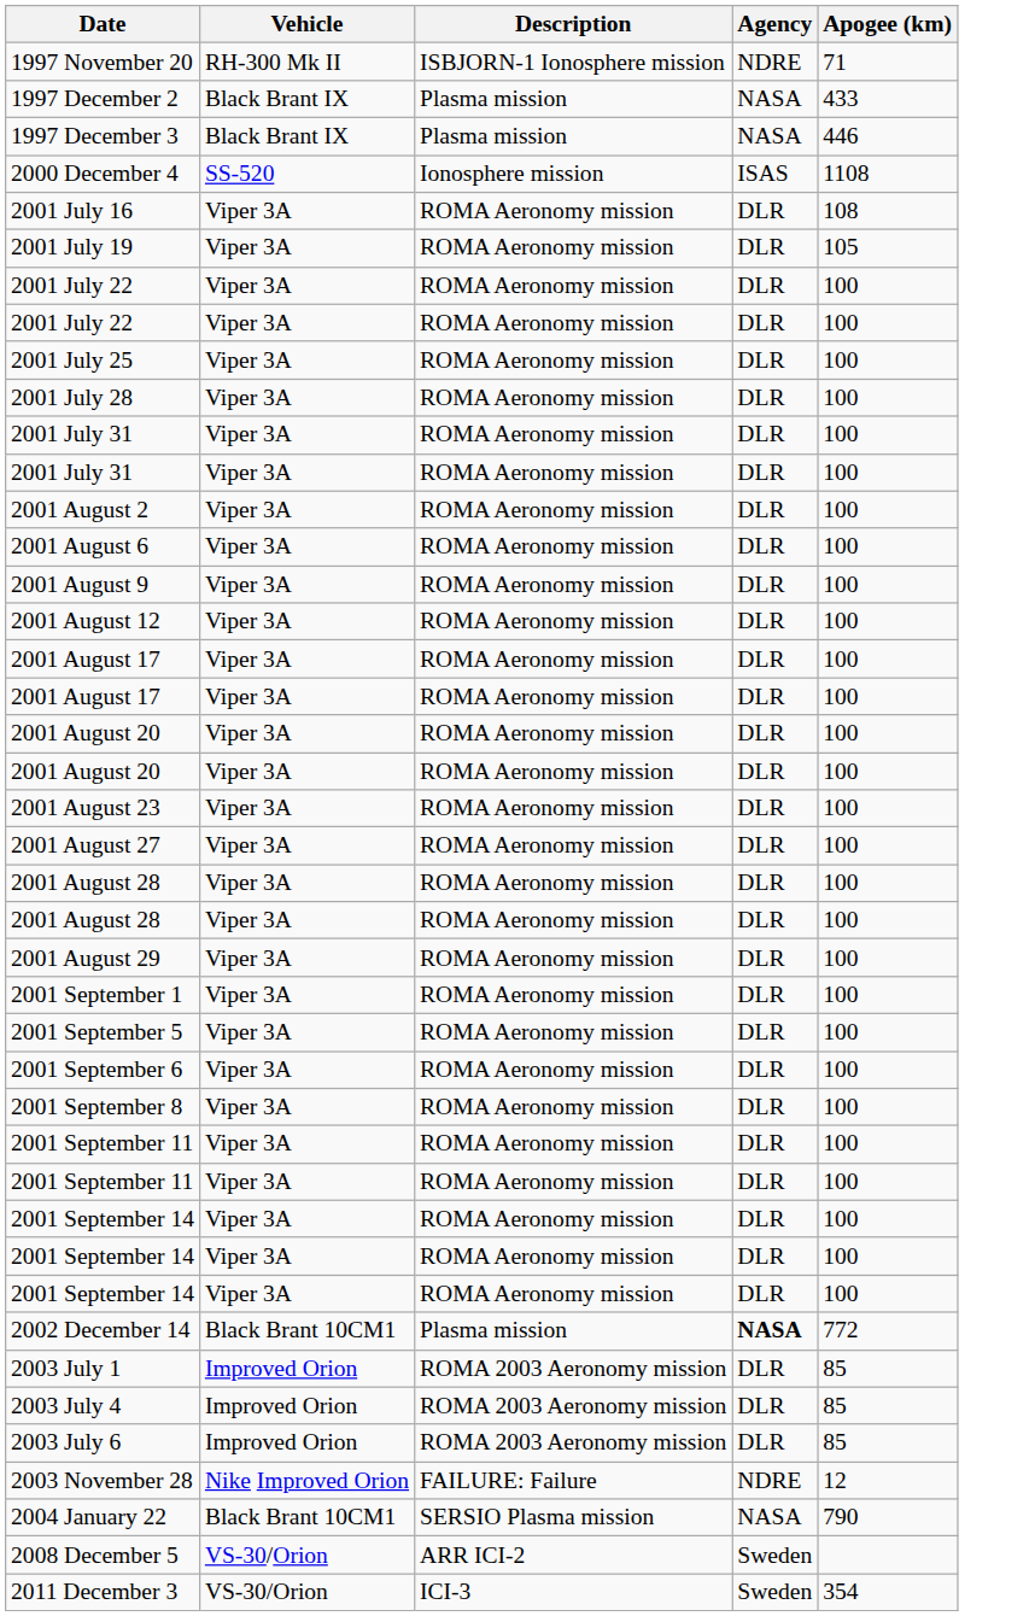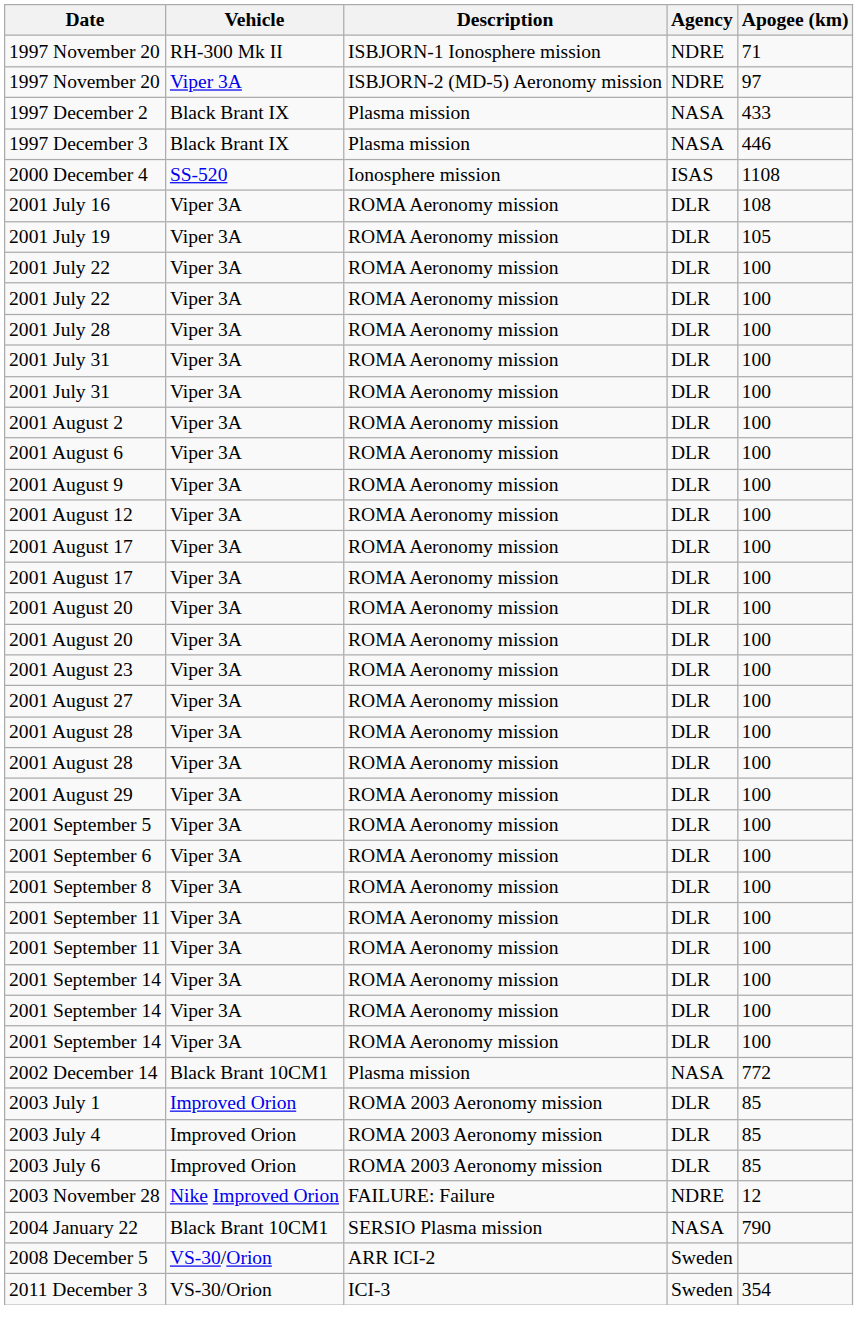+ row: 1997 November 20 | Viper 3A | ISBJORN-2 (MD-5) Aeronomy mission | NDRE | 97
- row: 2001 July 25 | Viper 3A | ROMA Aeronomy mission | DLR | 100
- row: 2001 September 1 | Viper 3A | ROMA Aeronomy mission | DLR | 100
2002 December 14 | Agency: bold -> normal
